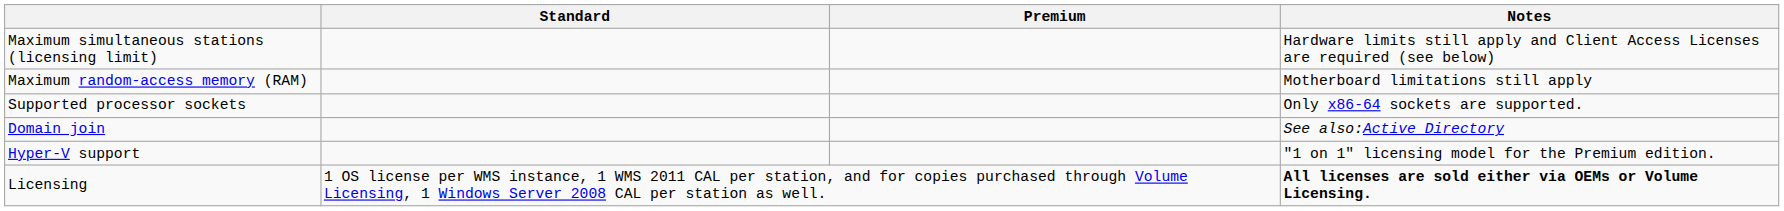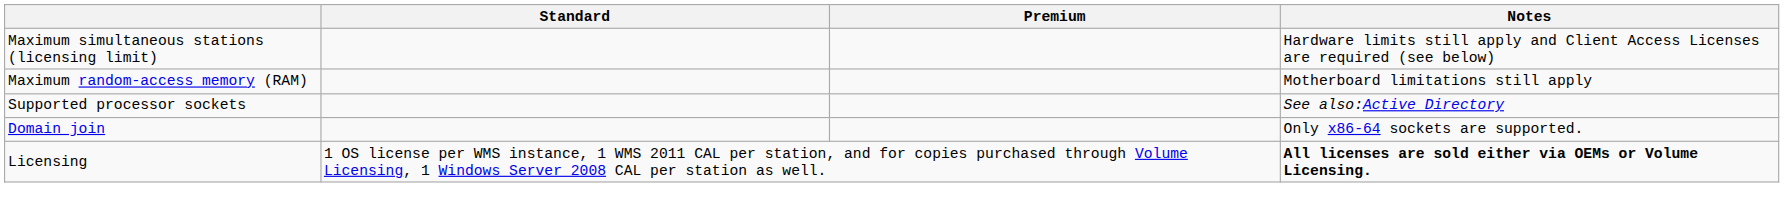Supported processor sockets | Notes: Only x86-64 sockets are supported. -> See also:Active Directory
Domain join | Notes: See also:Active Directory -> Only x86-64 sockets are supported.
- row: Hyper-V support | "1 on 1" licensing model for the Premium edition.
